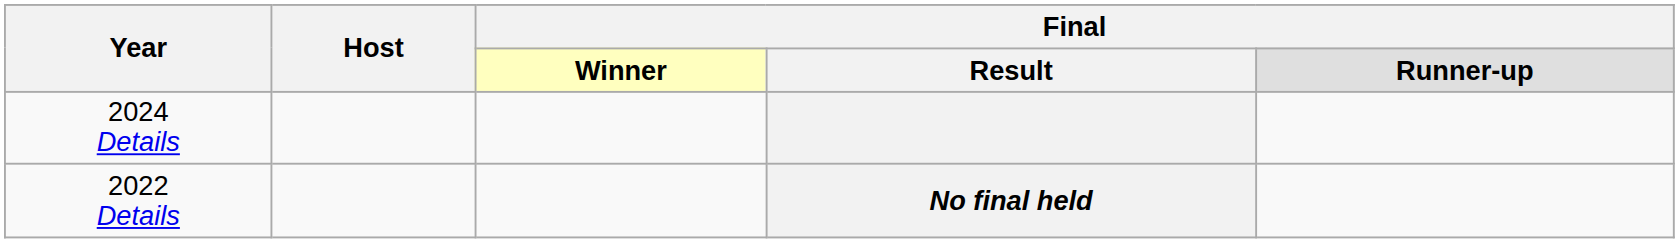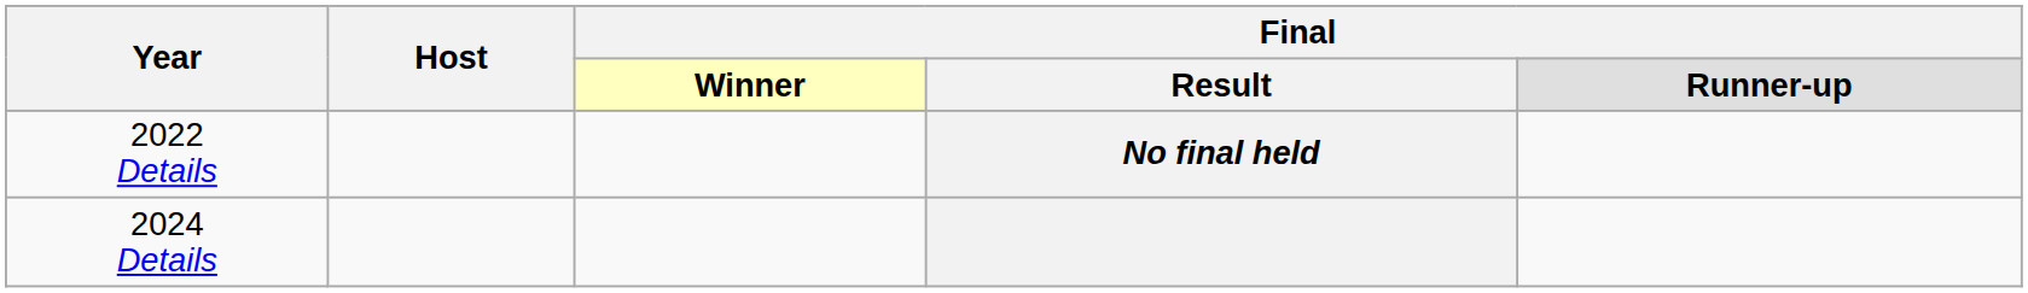rows swapped: 2022 Details <-> 2024 Details
